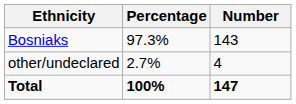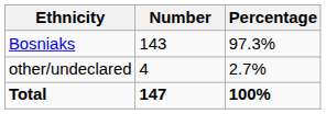columns swapped: Number <-> Percentage
